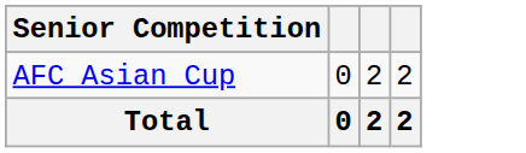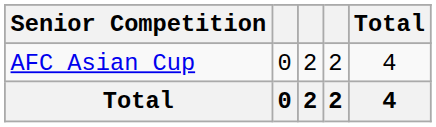+ column: Total | 4 | 4
